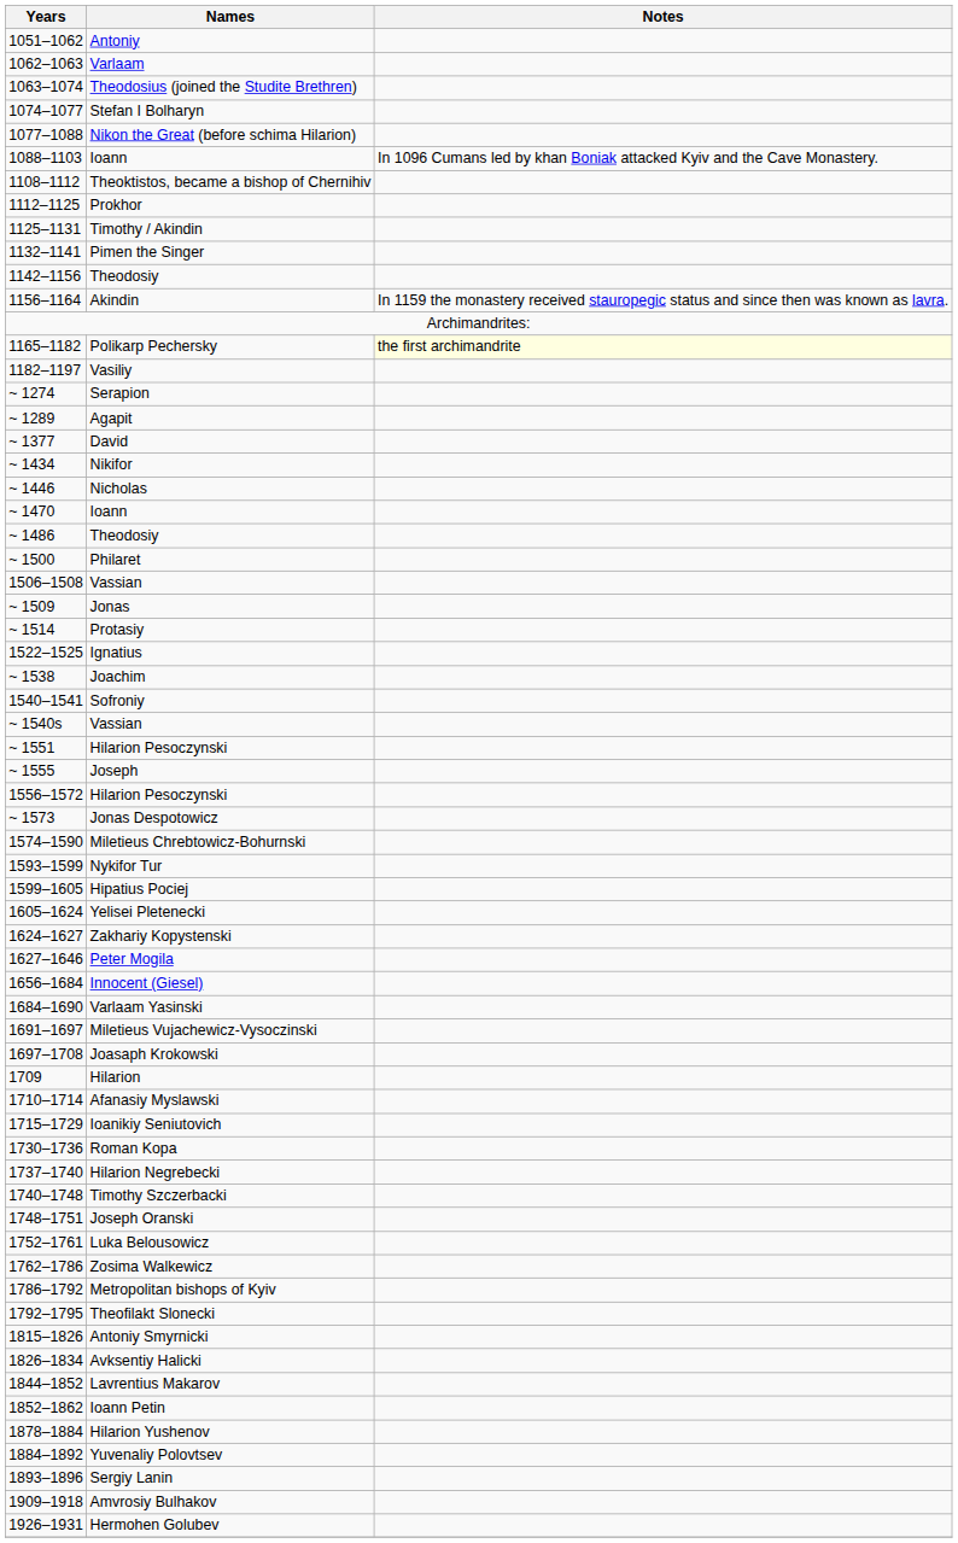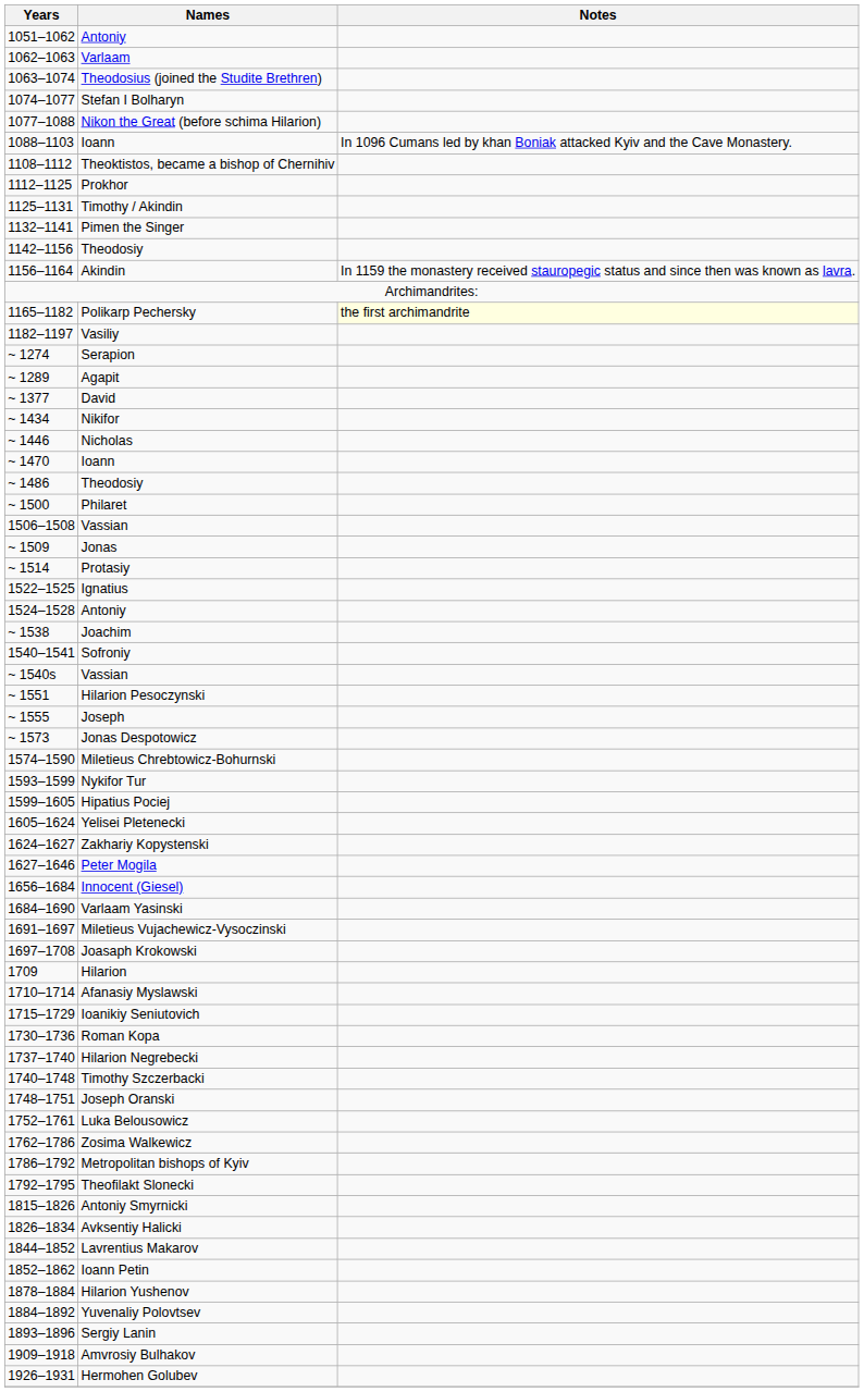+ row: 1524–1528 | Antoniy
- row: 1556–1572 | Hilarion Pesoczynski
